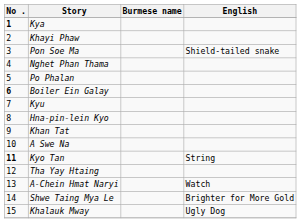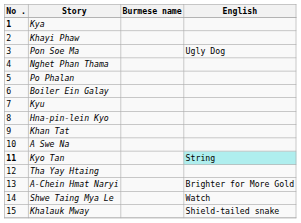Pon Soe Ma | English: Shield-tailed snake -> Ugly Dog
Boiler Ein Galay | No .: bold -> normal
Kyo Tan | English: no background -> paleturquoise background
A-Chein Hmat Naryi | English: Watch -> Brighter for More Gold
Shwe Taing Mya Le | English: Brighter for More Gold -> Watch
Khalauk Mway | English: Ugly Dog -> Shield-tailed snake
